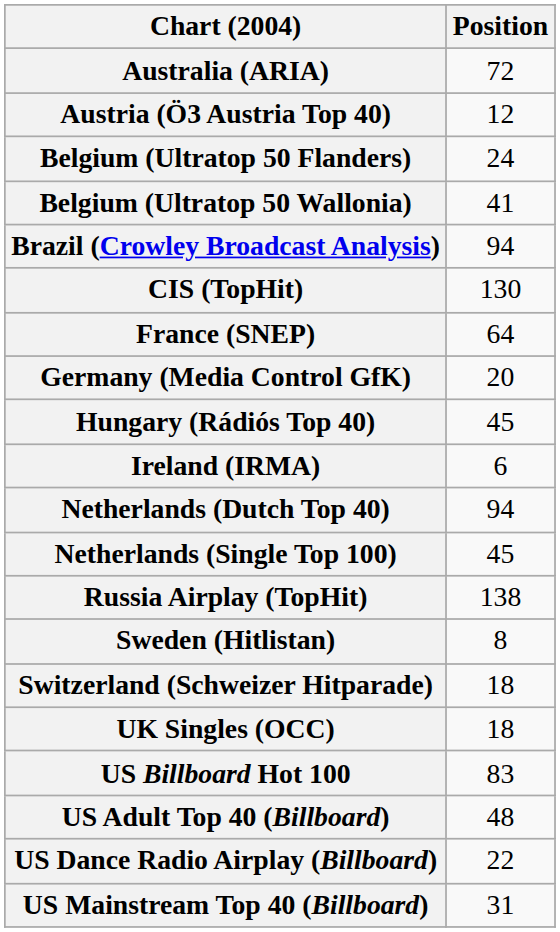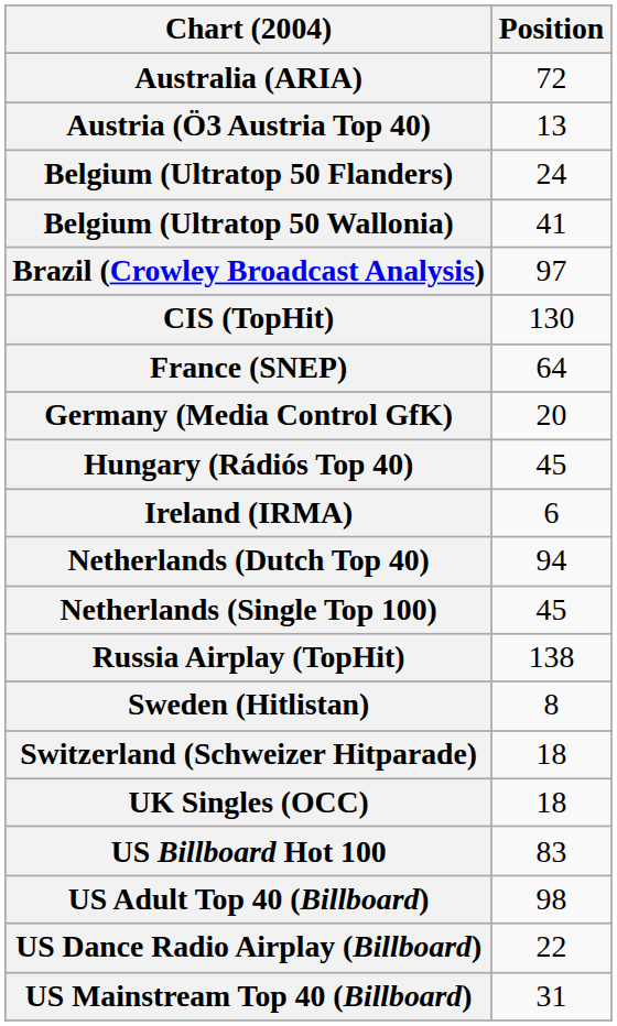Austria (Ö3 Austria Top 40) | Position: 12 -> 13
Brazil (Crowley Broadcast Analysis) | Position: 94 -> 97
US Adult Top 40 (Billboard) | Position: 48 -> 98
